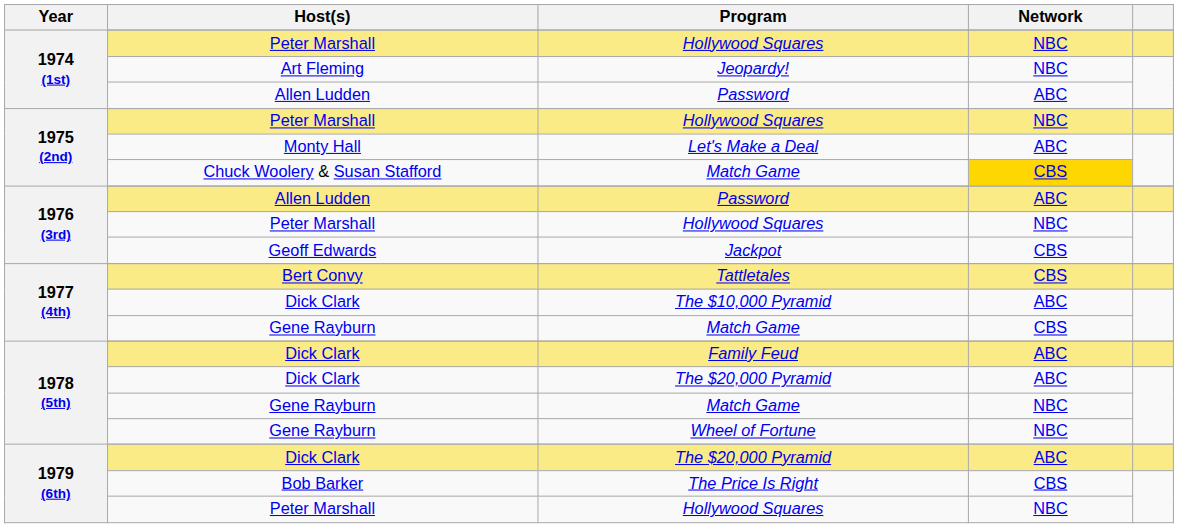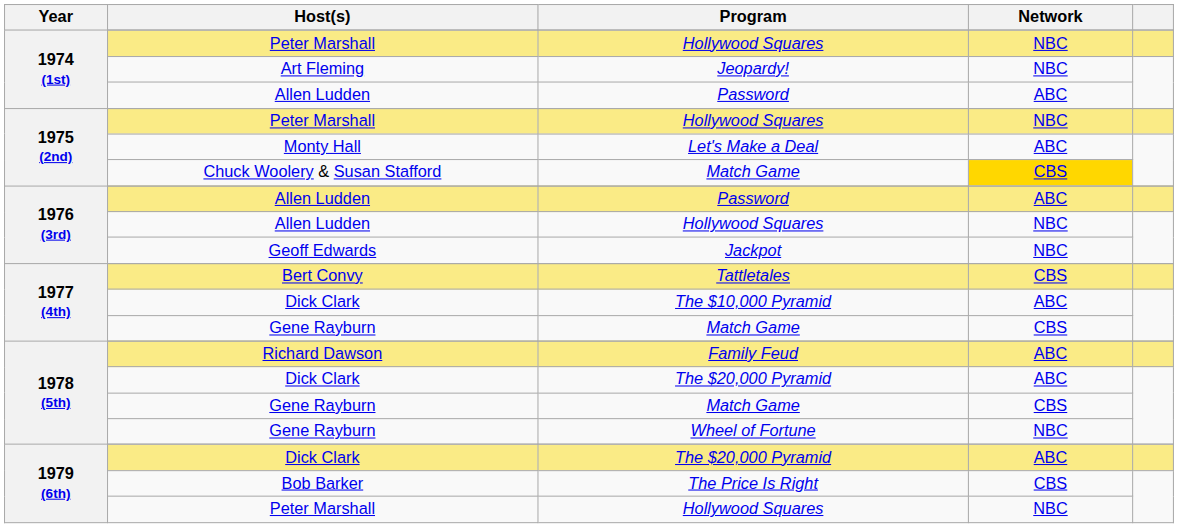1976 (3rd) / Hollywood Squares | Host(s): Peter Marshall -> Allen Ludden
Jackpot | Network: CBS -> NBC
Family Feud | Host(s): Dick Clark -> Richard Dawson
1978 (5th) / Match Game | Network: NBC -> CBS
